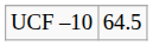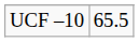UCF –10 | column 2: 64.5 -> 65.5
